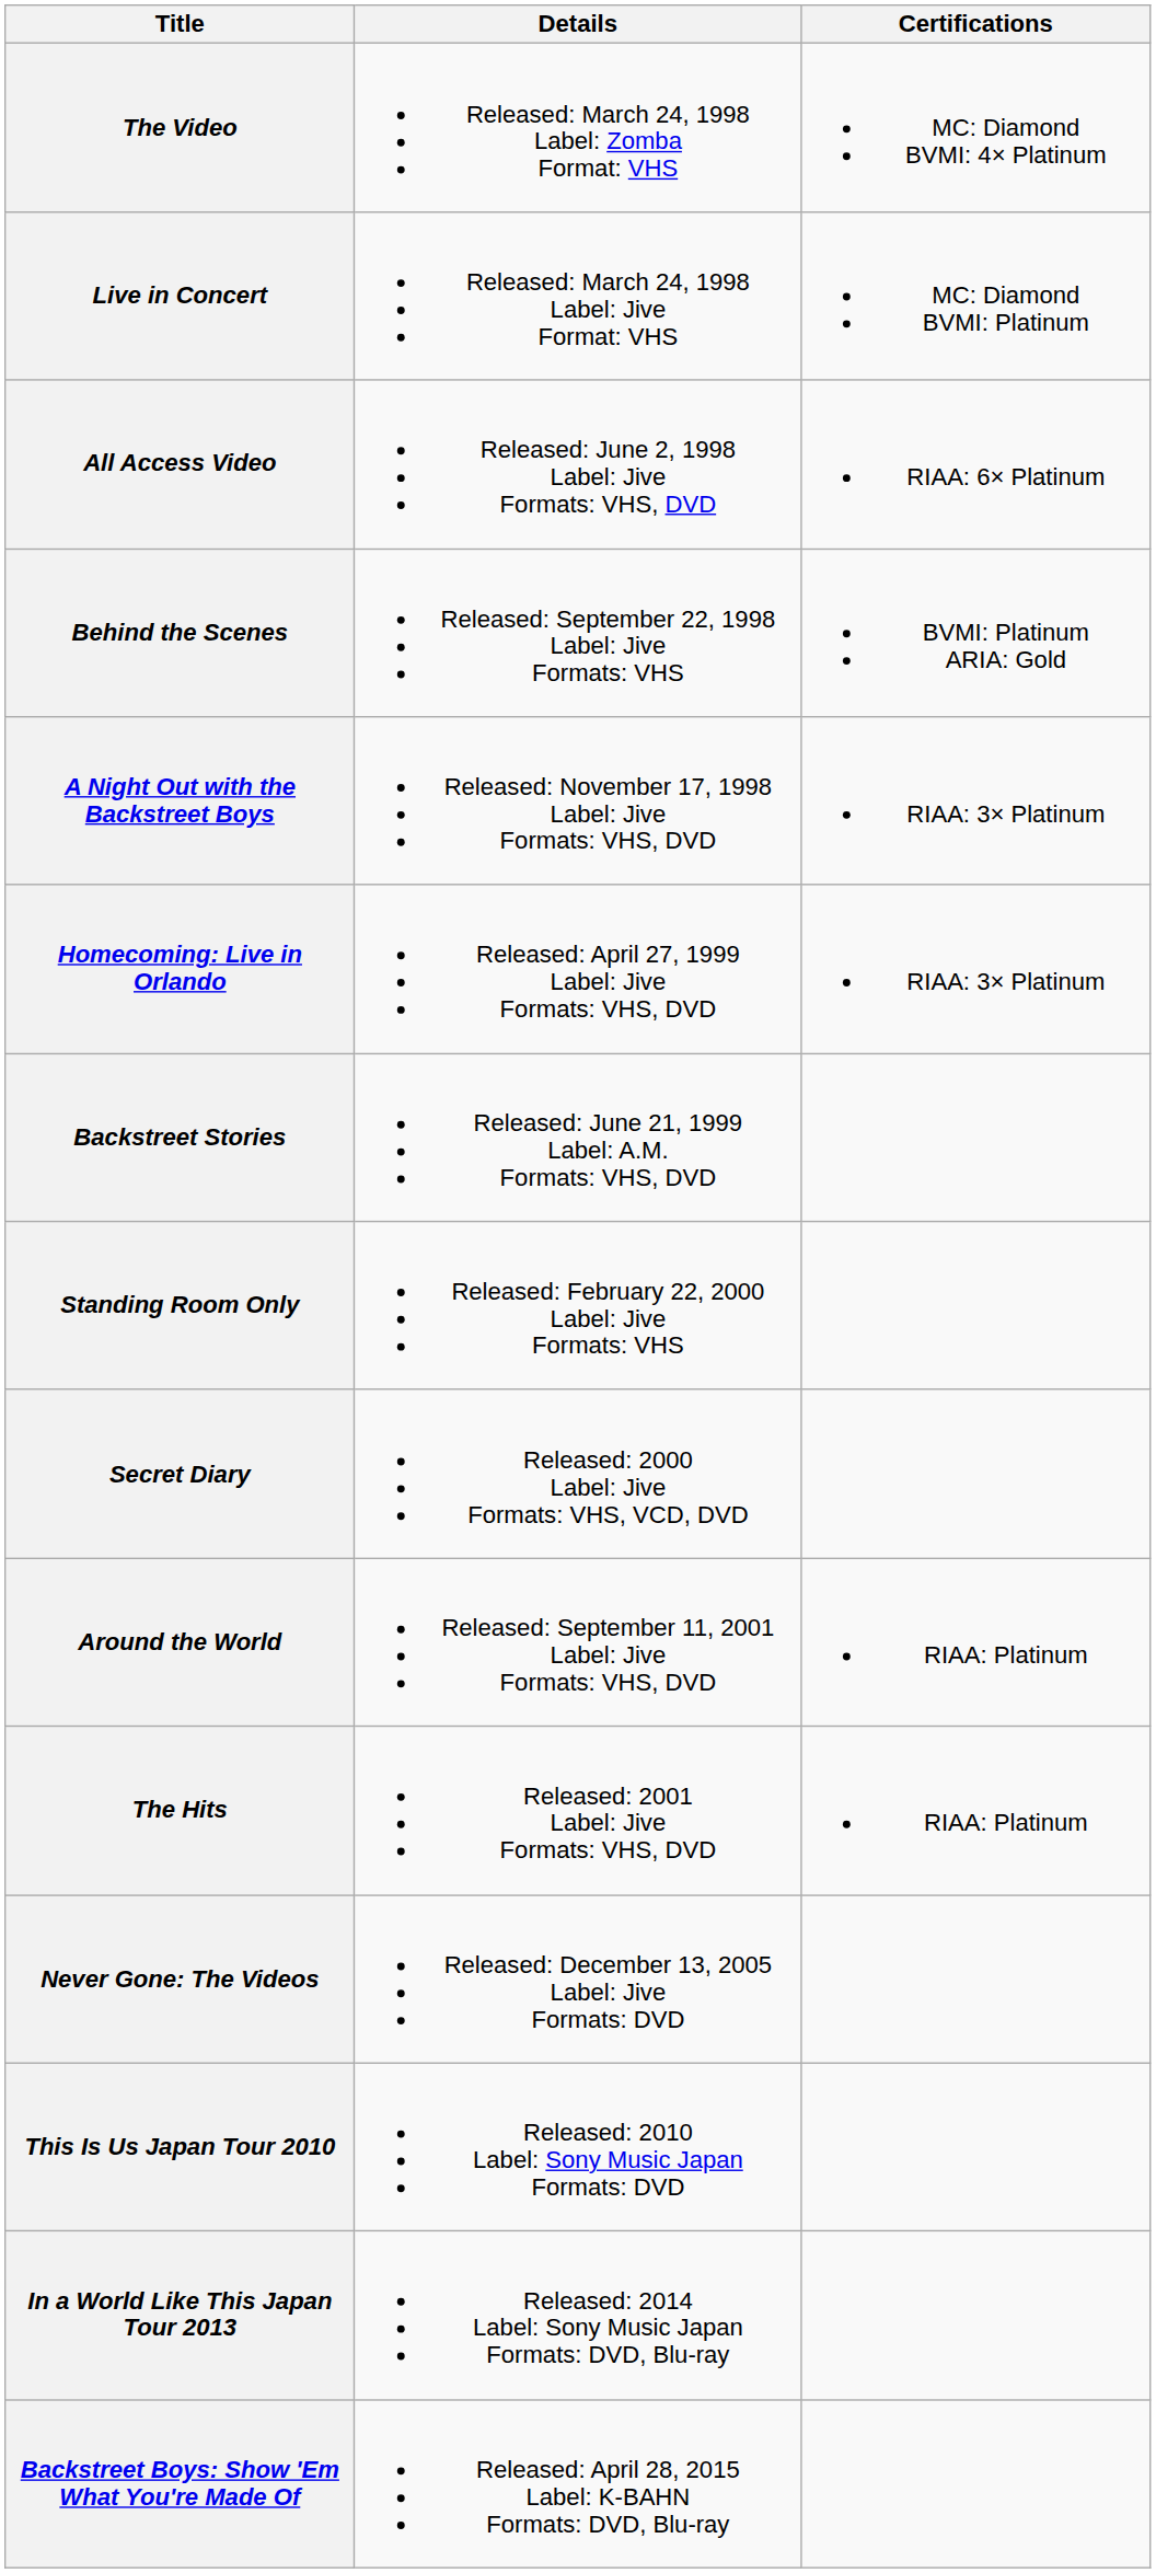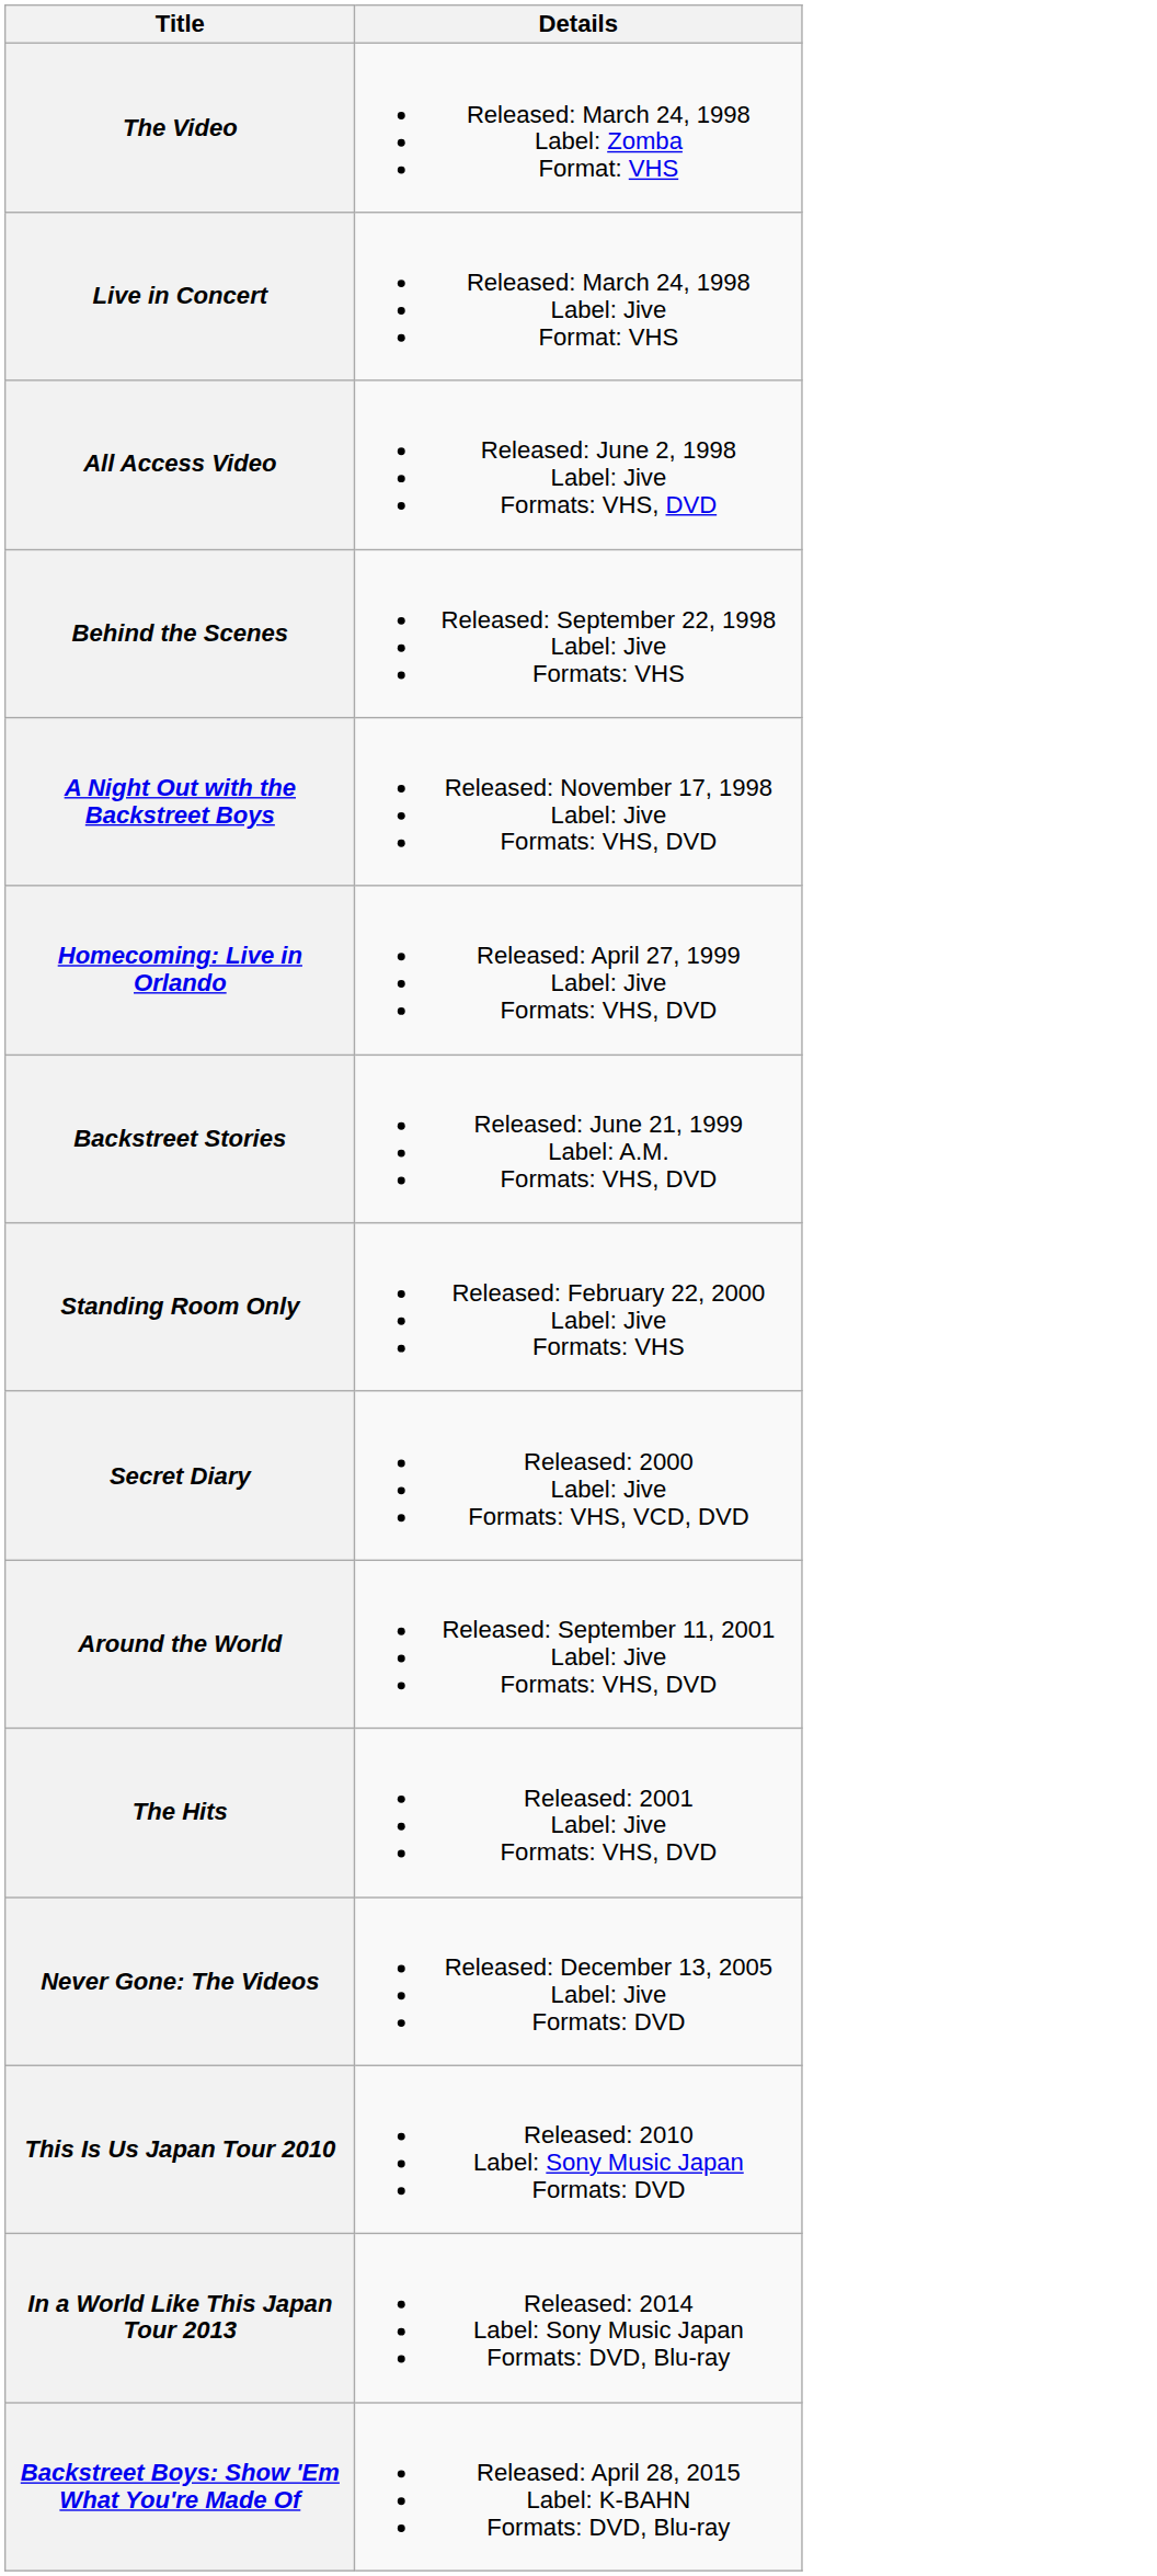- column: Certifications | MC: Diamond BVMI: 4× Platinum | MC: Diamond BVMI: Platinum | RIAA: 6× Platinum | BVMI: Platinum ARIA: Gold | RIAA: 3× Platinum | RIAA: 3× Platinum | RIAA: Platinum | RIAA: Platinum
